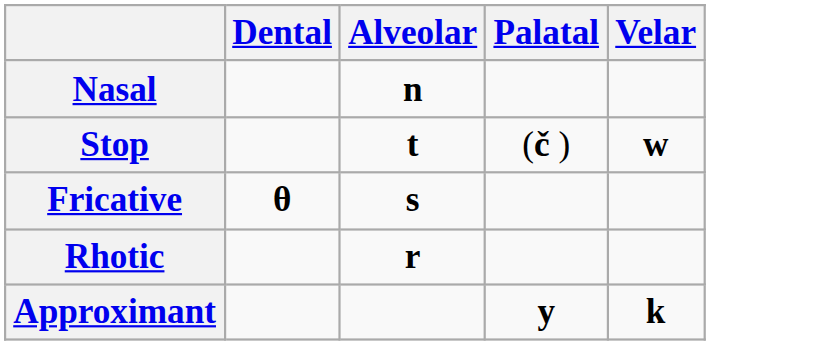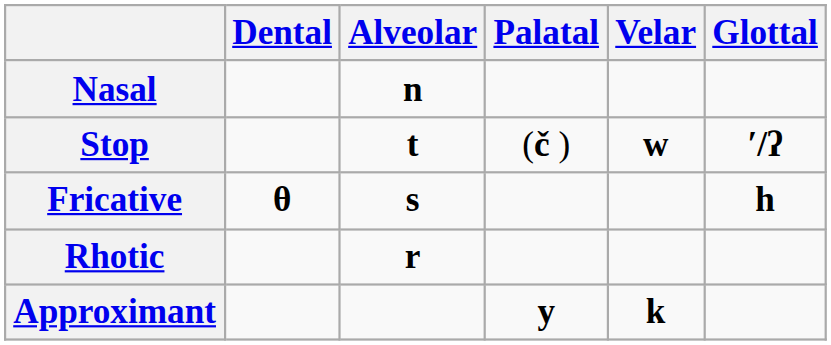+ column: Glottal | ′/ʔ | h
